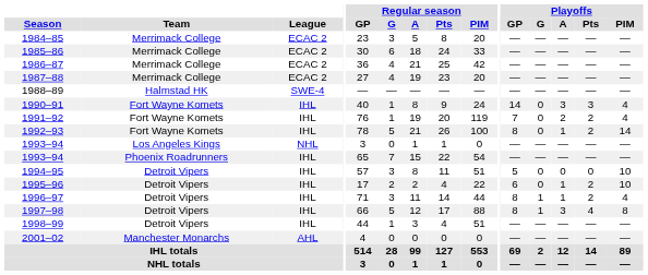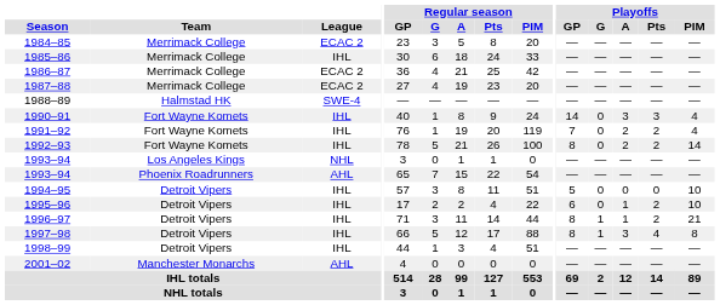1985–86 | League: ECAC 2 -> IHL
1992–93 | Playoffs / A: 1 -> 2
1993–94 / Phoenix Roadrunners | League: IHL -> AHL
1996–97 | Playoffs / PIM: 4 -> 21
